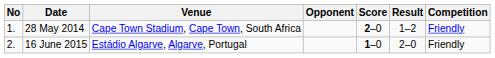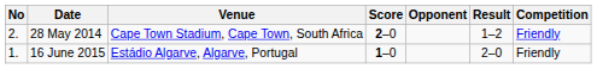columns swapped: Opponent <-> Score
28 May 2014 | No: 1. -> 2.
16 June 2015 | No: 2. -> 1.
